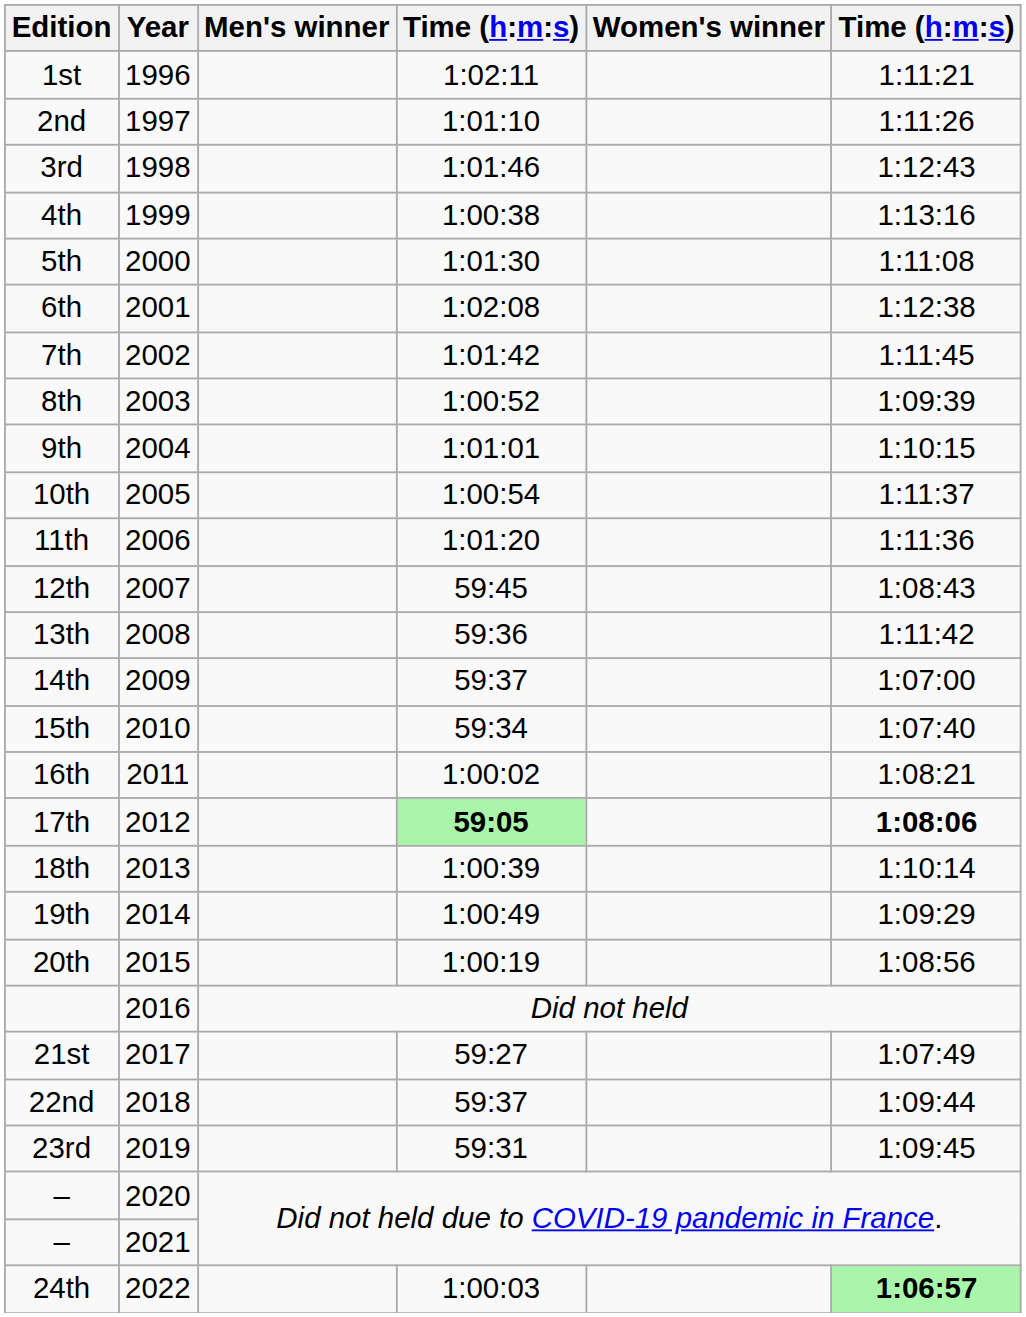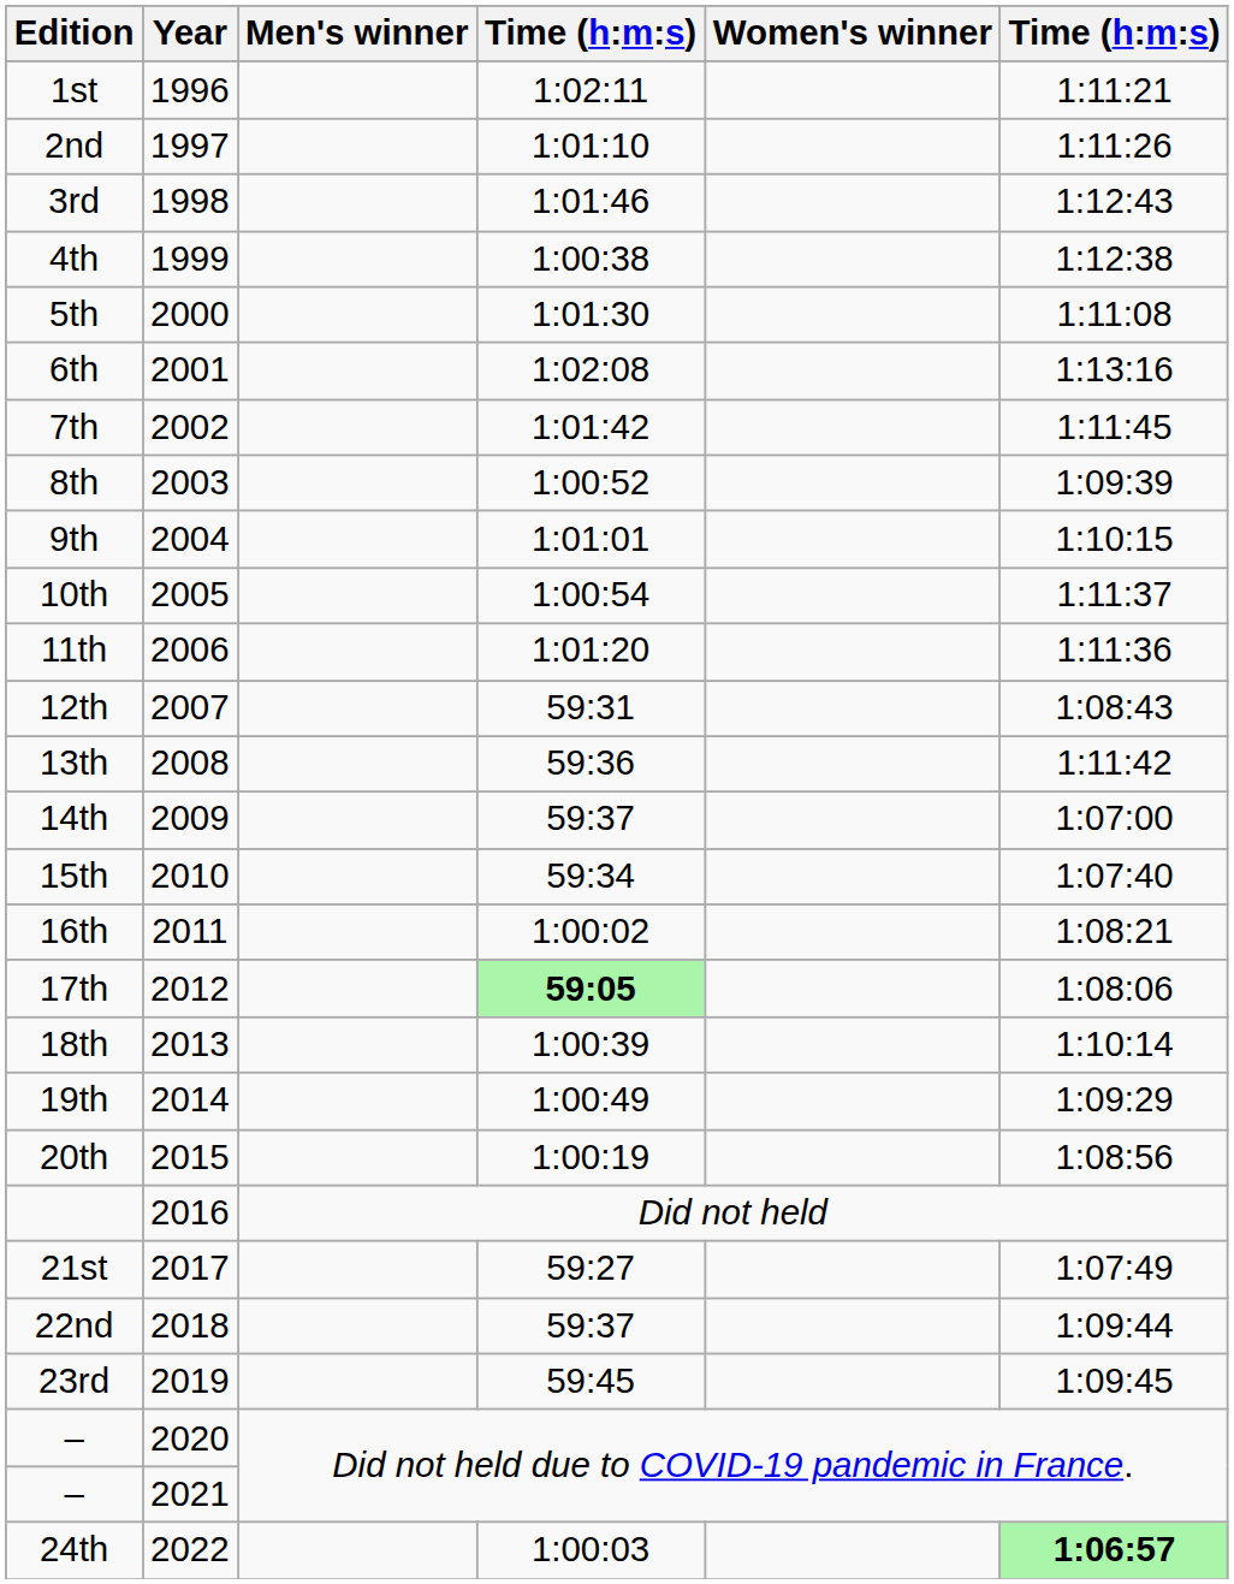4th | column 6: 1:13:16 -> 1:12:38
6th | column 6: 1:12:38 -> 1:13:16
12th | column 4: 59:45 -> 59:31
17th | column 6: bold -> normal
23rd | column 4: 59:31 -> 59:45
